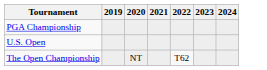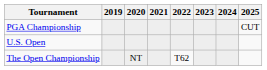+ column: 2025 | CUT
